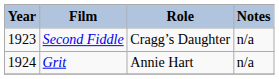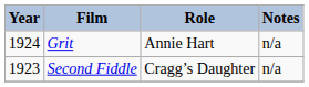rows swapped: Second Fiddle <-> Grit
